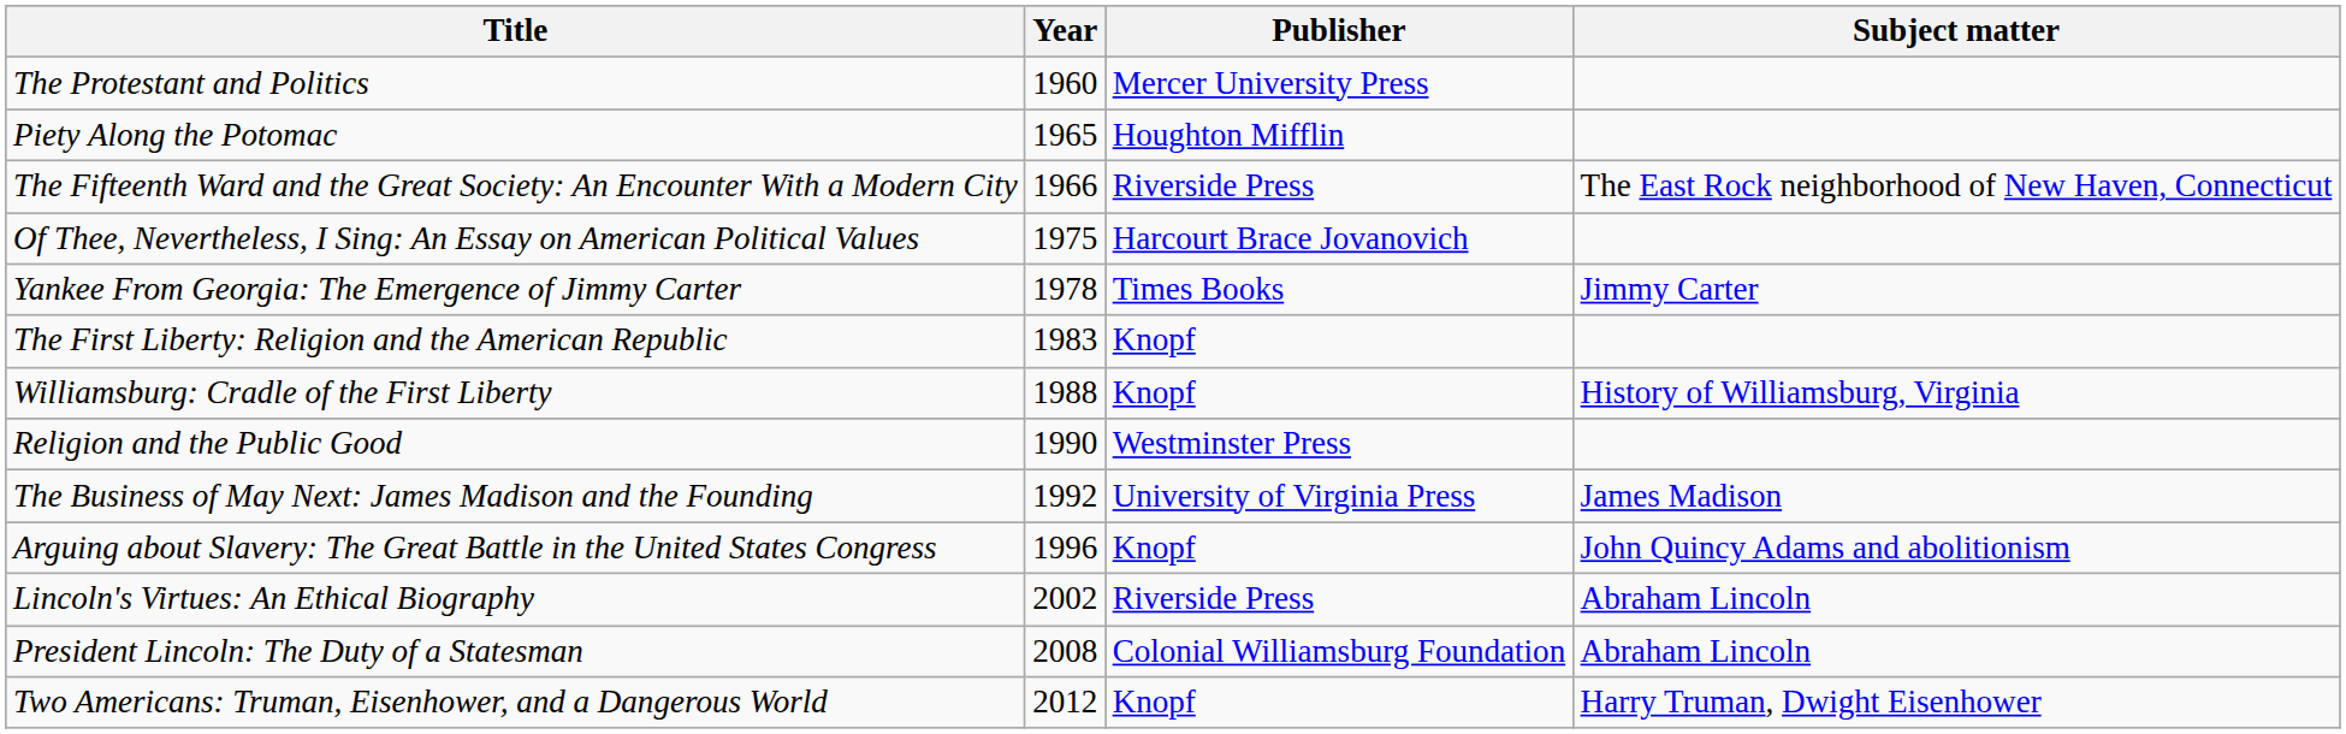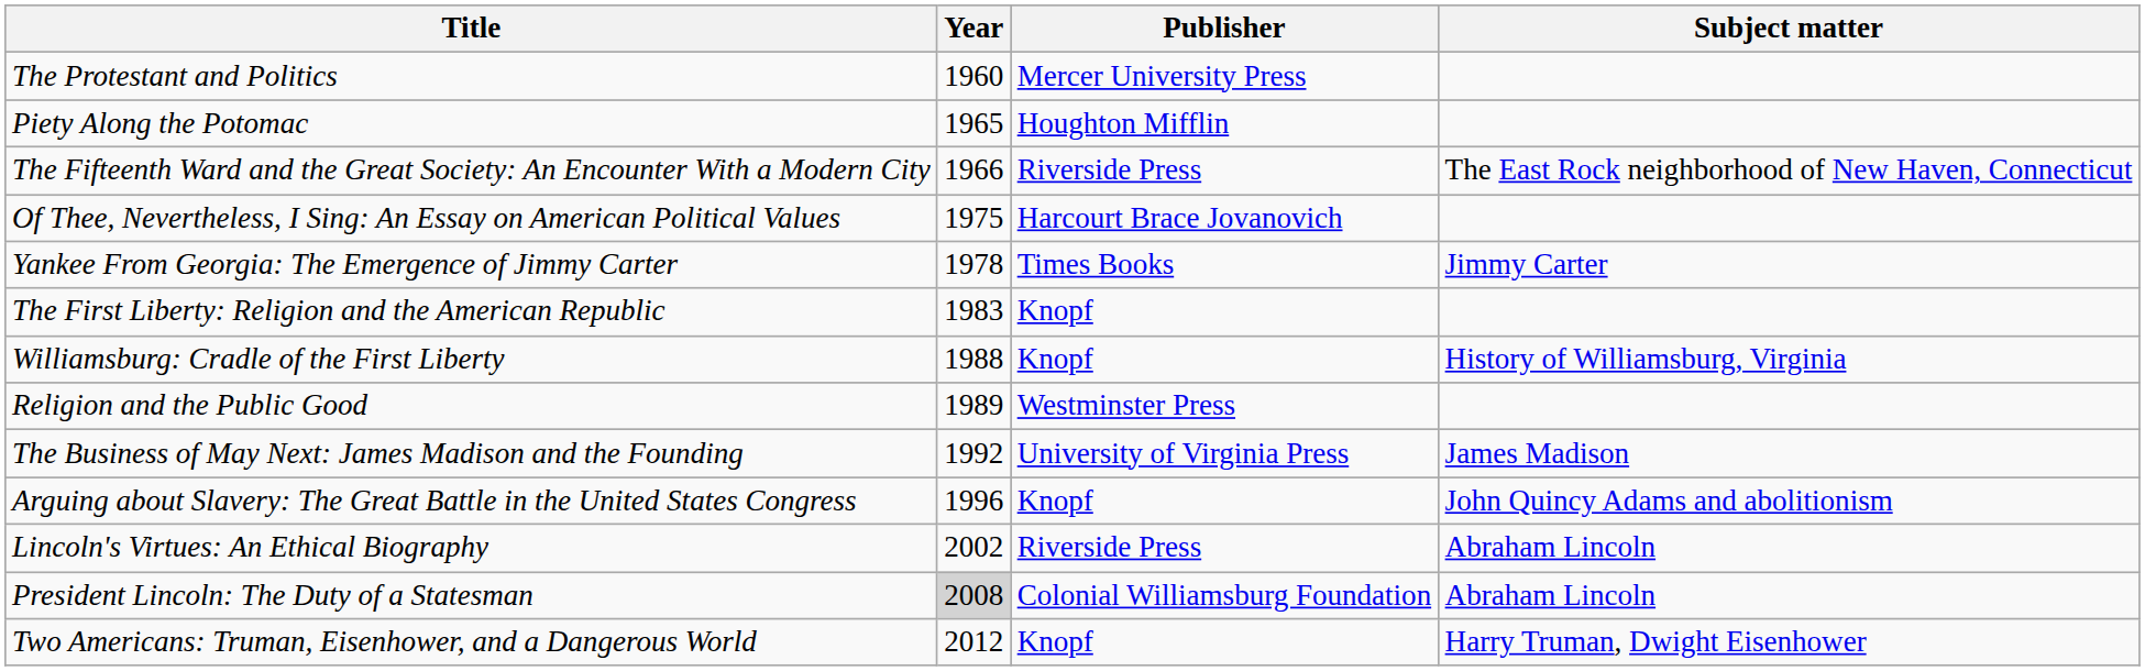Religion and the Public Good | Year: 1990 -> 1989
President Lincoln: The Duty of a Statesman | Year: no background -> lightgrey background
